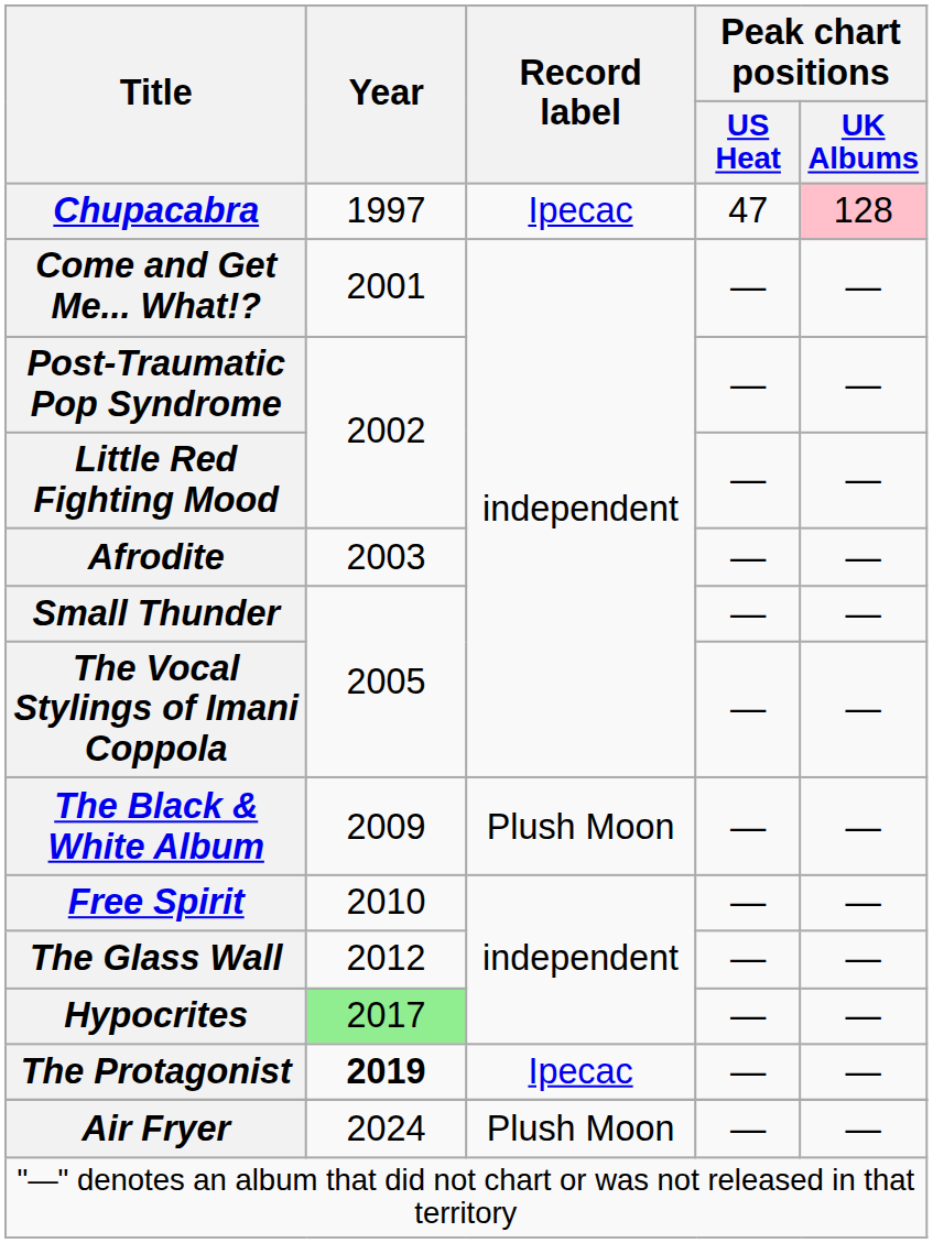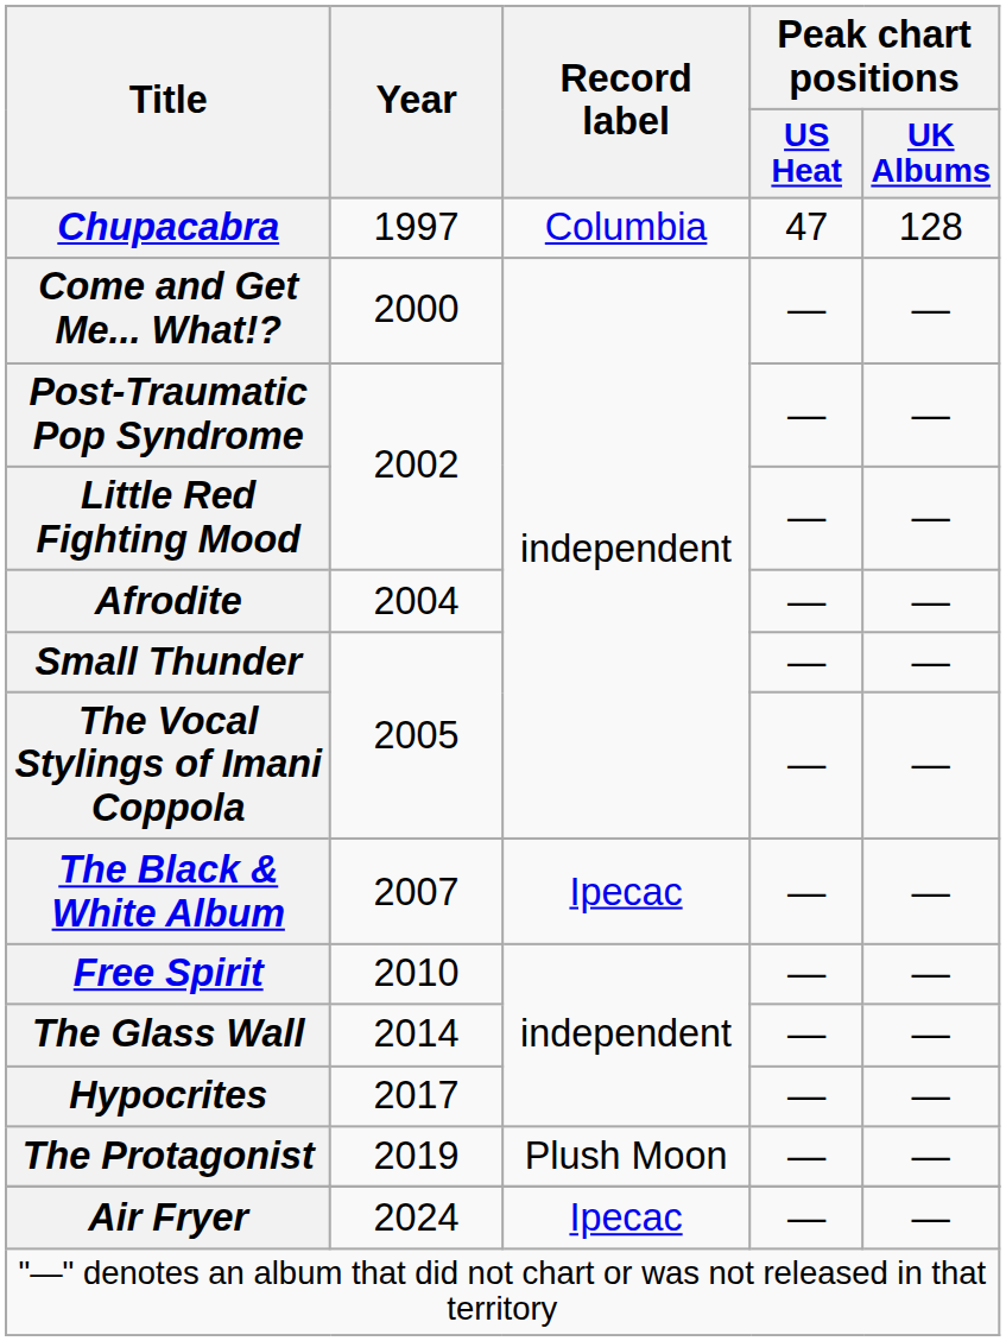Chupacabra | Record label: Ipecac -> Columbia
Chupacabra | Peak chart positions / UK Albums: pink background -> no background
Come and Get Me... What!? | Year: 2001 -> 2000
Afrodite | Year: 2003 -> 2004
The Black & White Album | Year: 2009 -> 2007
The Black & White Album | Record label: Plush Moon -> Ipecac
The Glass Wall | Year: 2012 -> 2014
Hypocrites | Year: lightgreen background -> no background
The Protagonist | Year: bold -> normal
The Protagonist | Record label: Ipecac -> Plush Moon
Air Fryer | Record label: Plush Moon -> Ipecac
